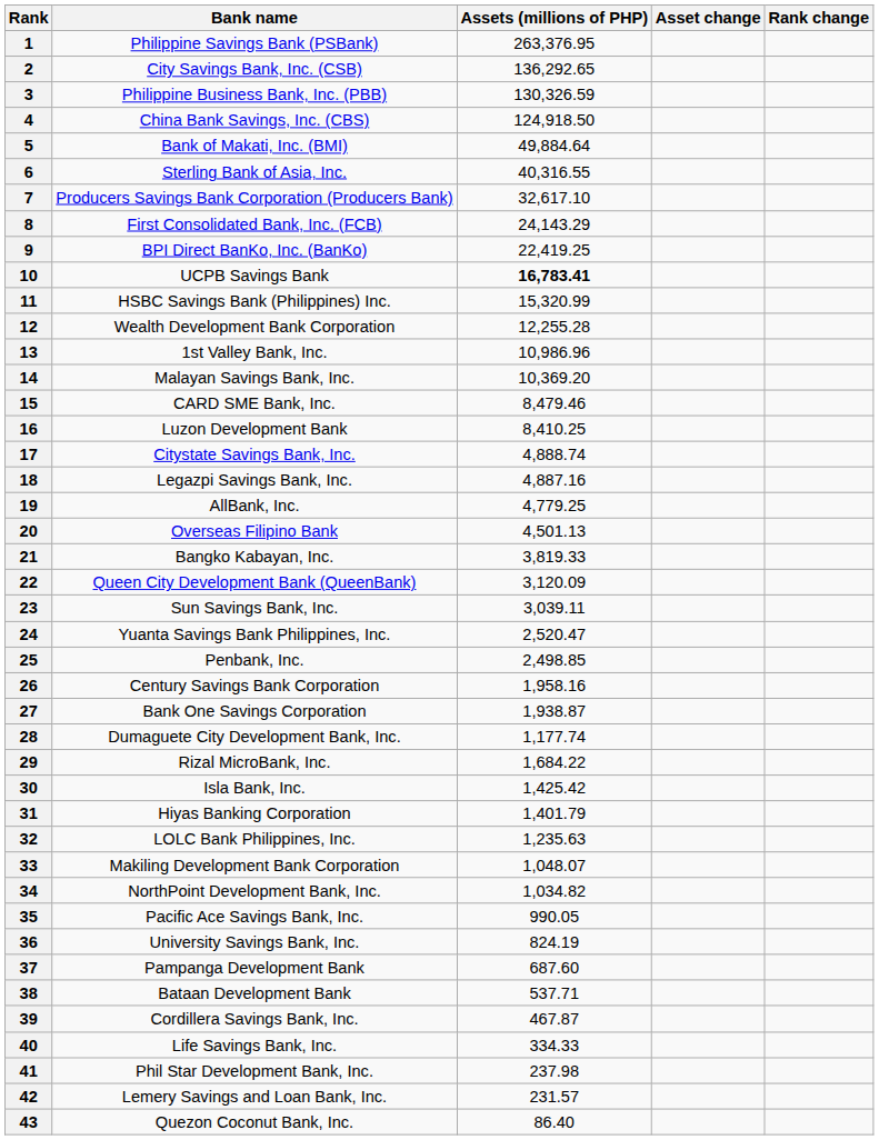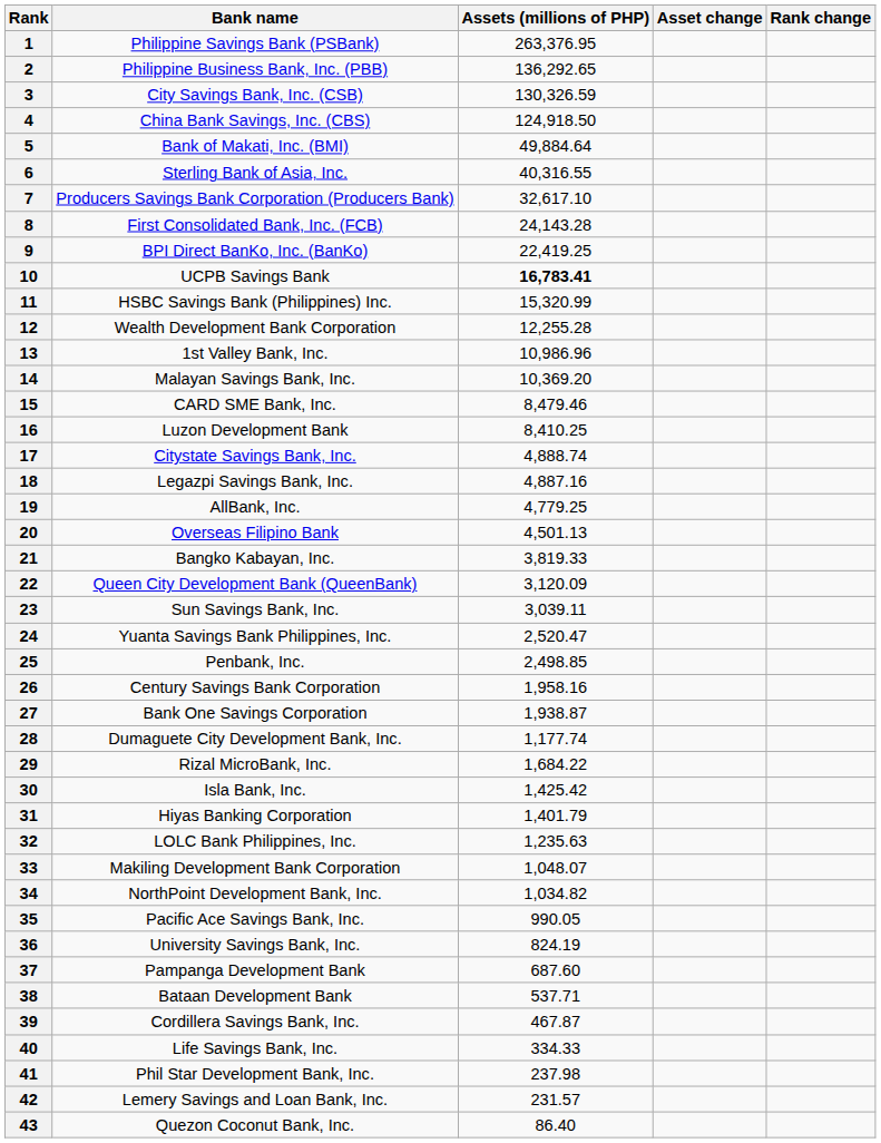2 | Bank name: City Savings Bank, Inc. (CSB) -> Philippine Business Bank, Inc. (PBB)
3 | Bank name: Philippine Business Bank, Inc. (PBB) -> City Savings Bank, Inc. (CSB)
8 | Assets (millions of PHP): 24,143.29 -> 24,143.28
